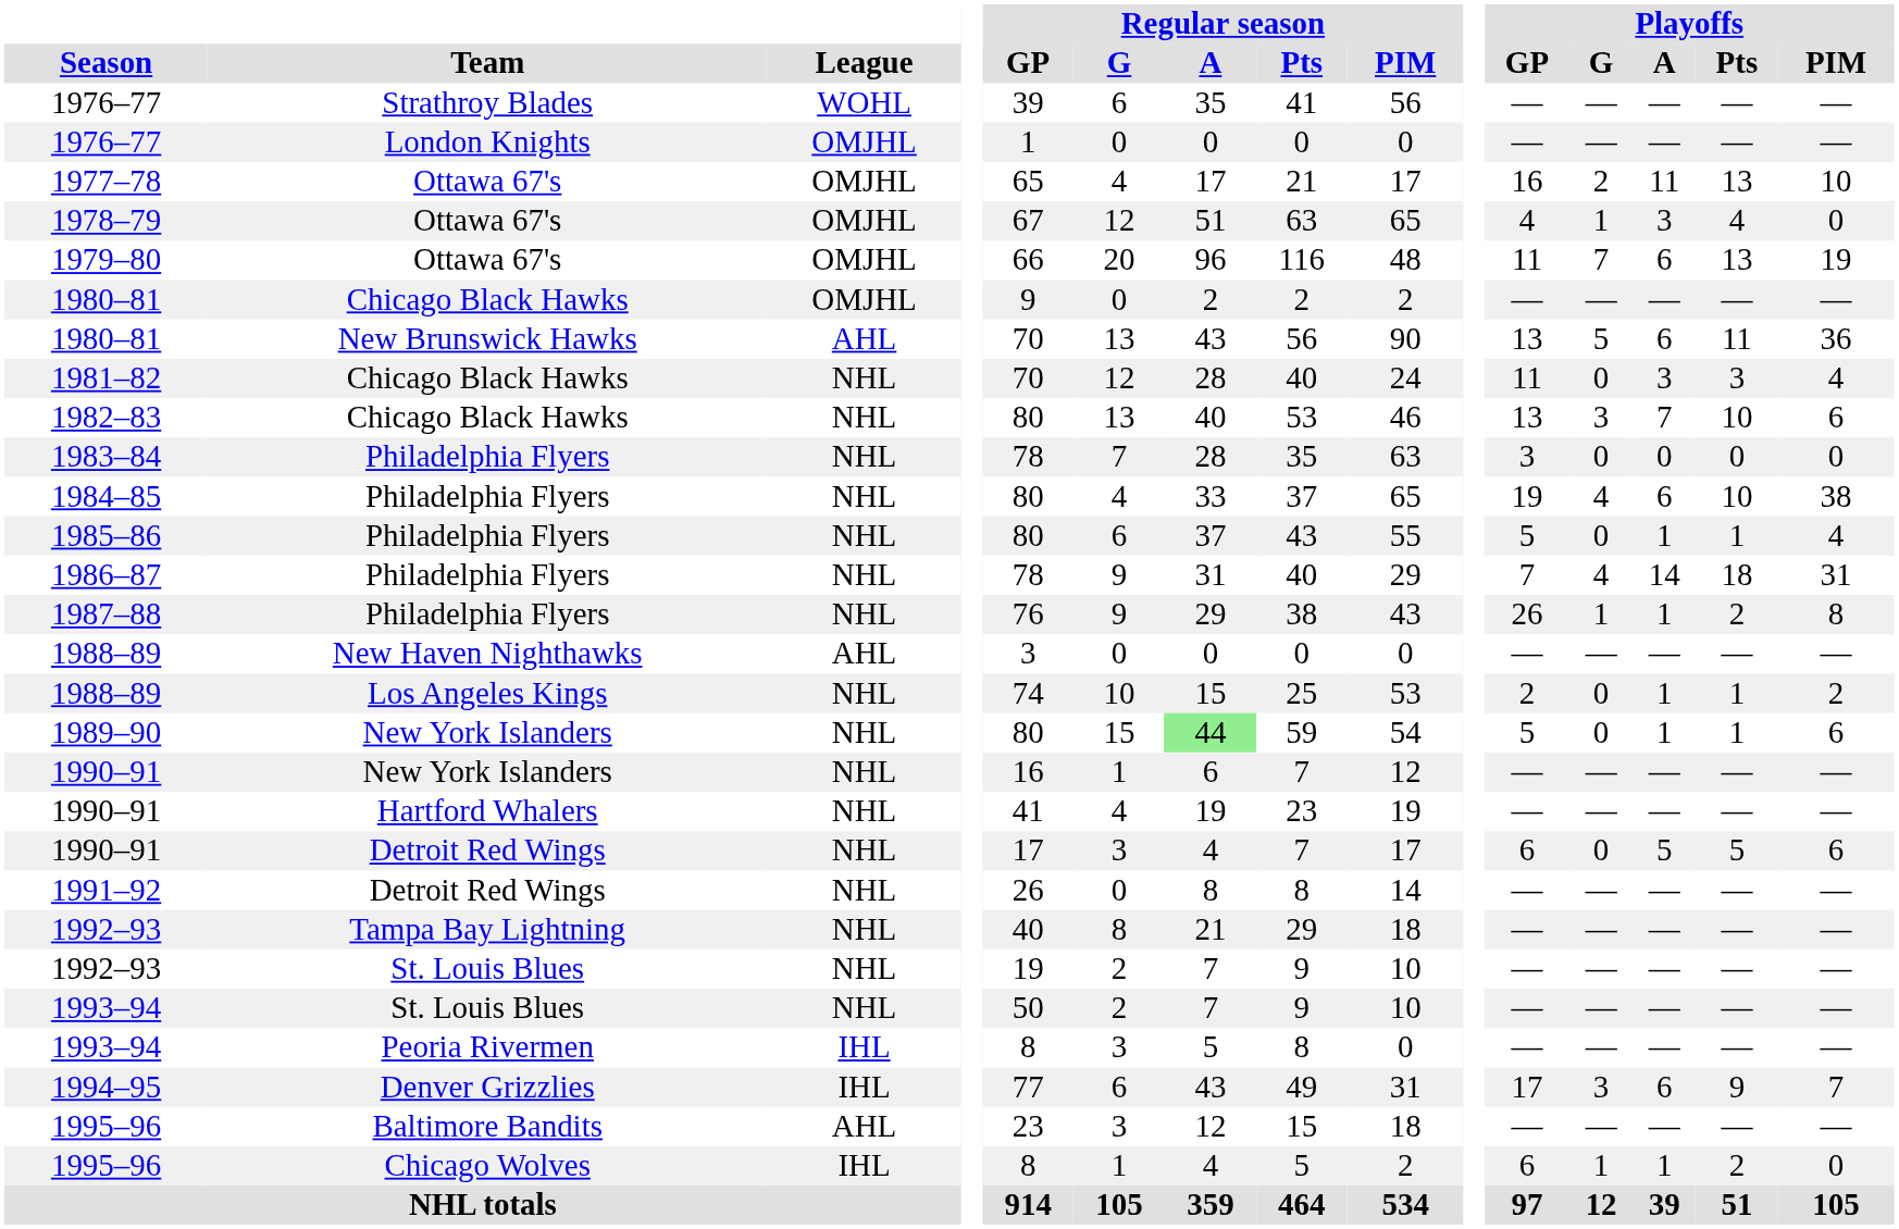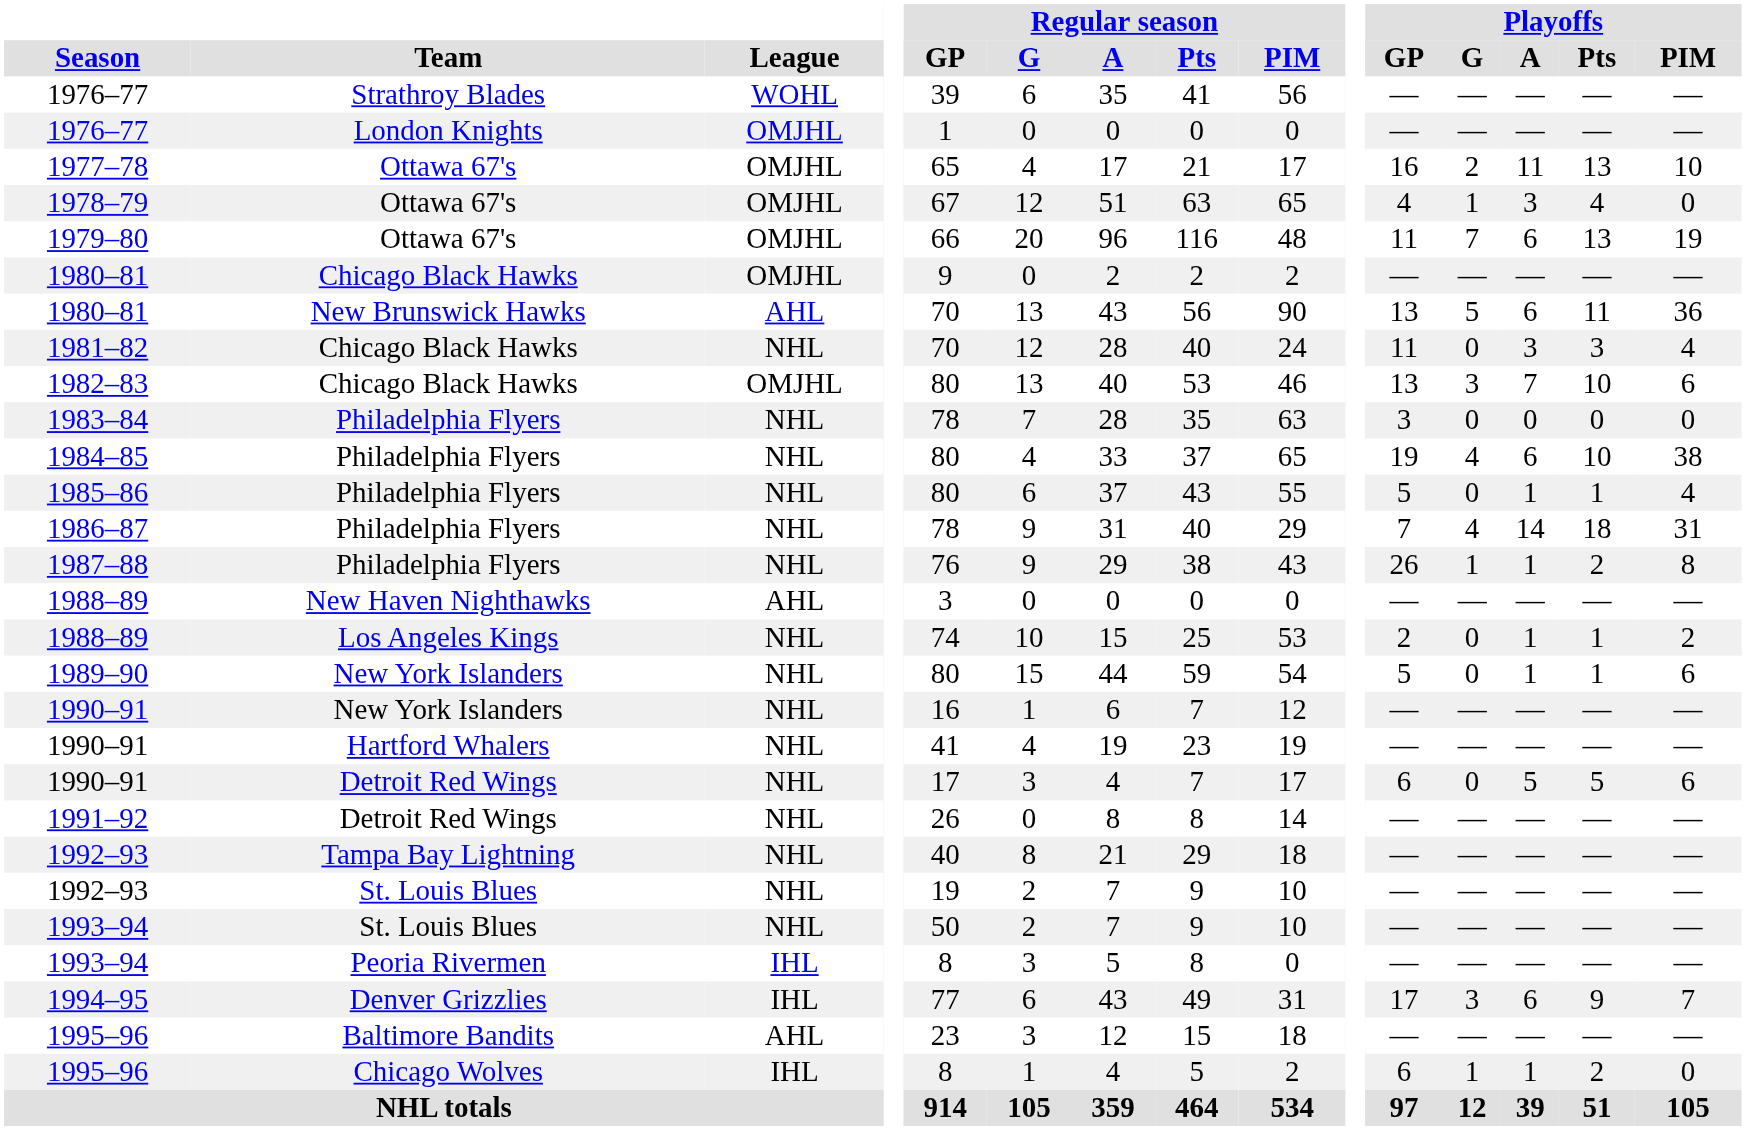1982–83 | League: NHL -> OMJHL
1989–90 | Regular season / A: lightgreen background -> no background
